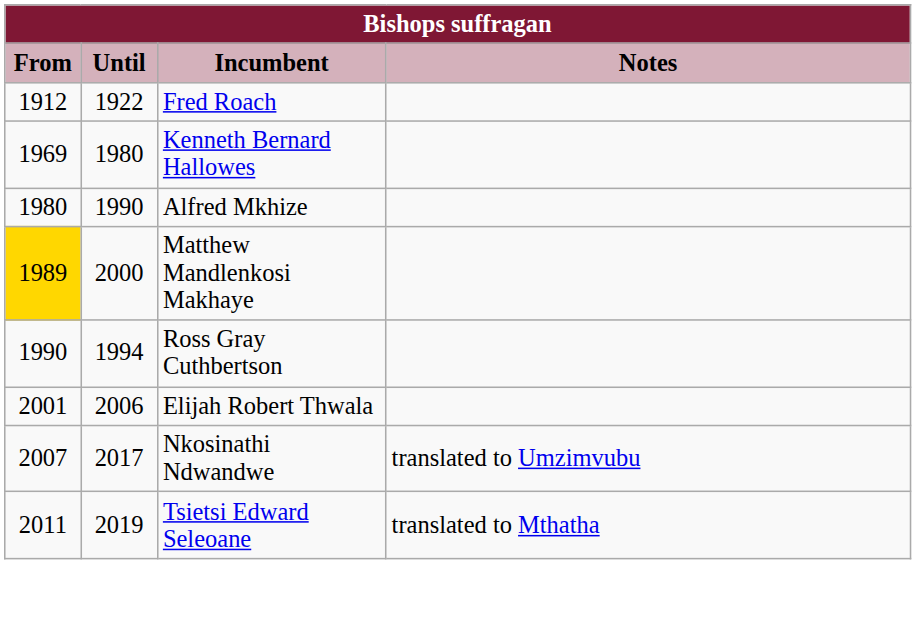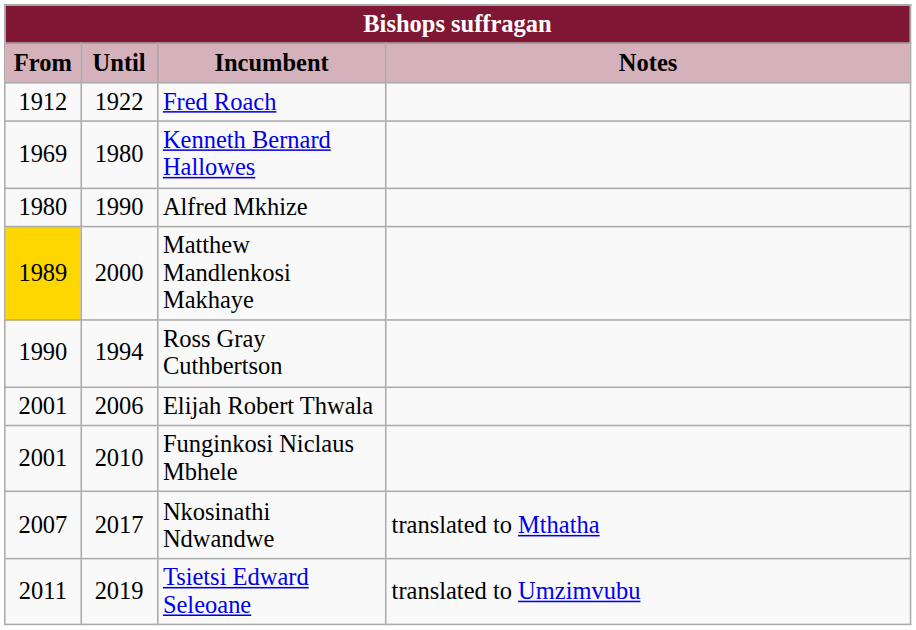+ row: 2001 | 2010 | Funginkosi Niclaus Mbhele
Nkosinathi Ndwandwe | Notes: translated to Umzimvubu -> translated to Mthatha
Tsietsi Edward Seleoane | Notes: translated to Mthatha -> translated to Umzimvubu
